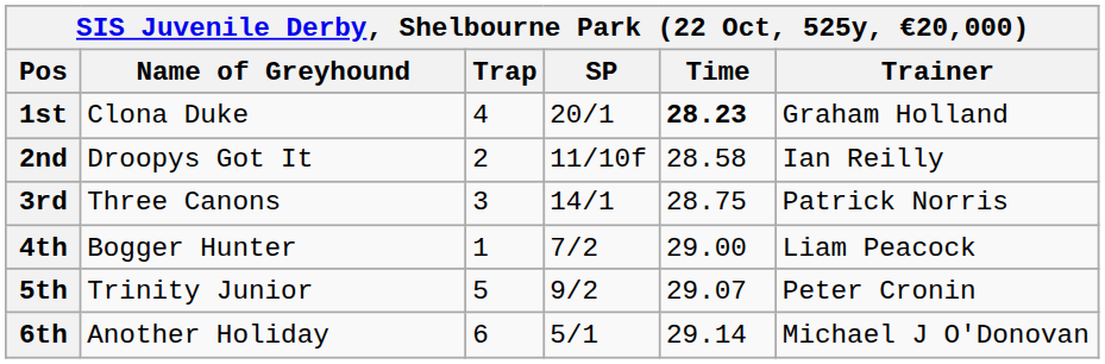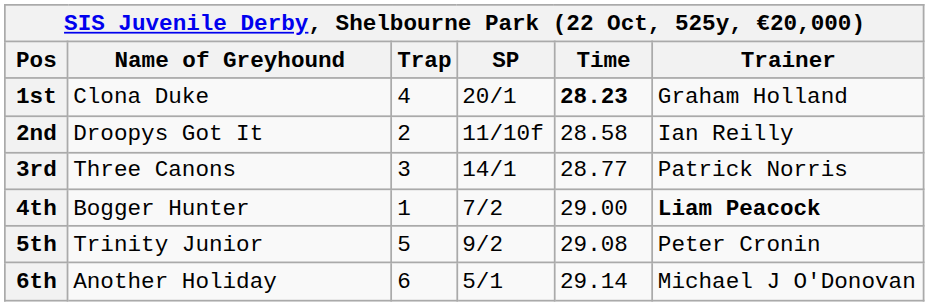3rd | Time: 28.75 -> 28.77
4th | Trainer: normal -> bold
5th | Time: 29.07 -> 29.08
